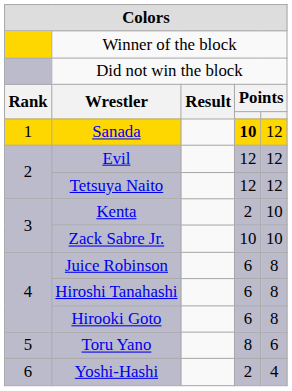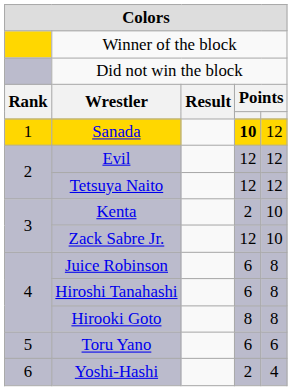Zack Sabre Jr. | column 4: 10 -> 12
Hirooki Goto | column 4: 6 -> 8
Toru Yano | column 4: 8 -> 6
